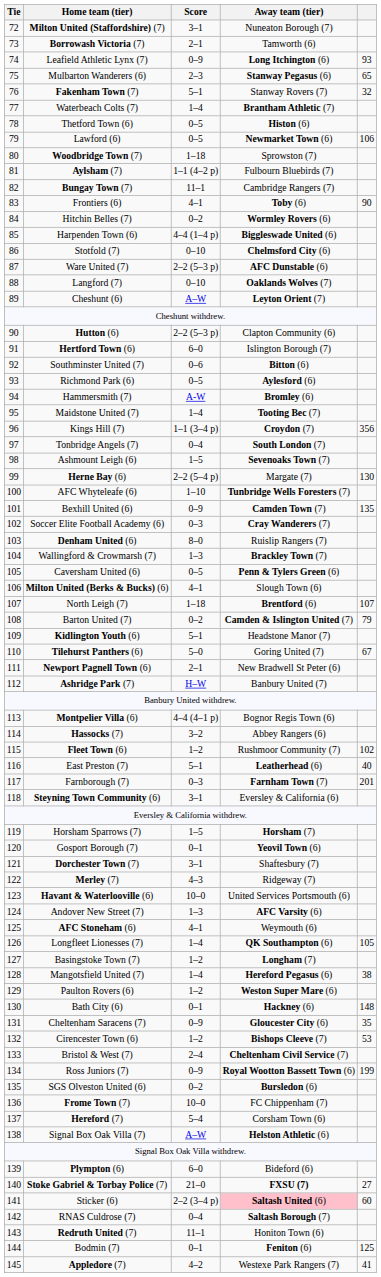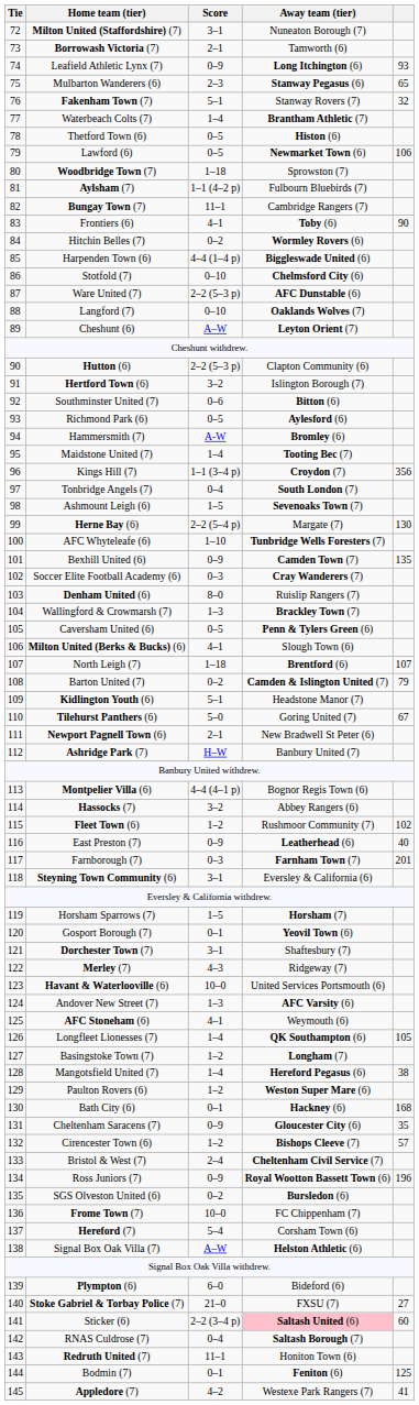Hertford Town (6) | Score: 6–0 -> 3–2
East Preston (7) | Score: 5–1 -> 0–9
Bath City (6) | column 5: 148 -> 168
Cirencester Town (6) | column 5: 53 -> 57
Ross Juniors (7) | column 5: 199 -> 196
Stoke Gabriel & Torbay Police (7) | Away team (tier): bold -> normal
